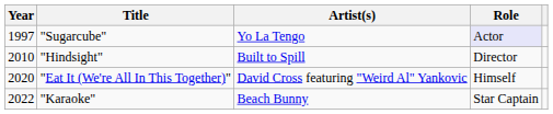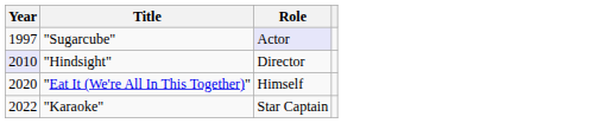- column: Artist(s) | Yo La Tengo | Built to Spill | David Cross featuring "Weird Al" Yankovic | Beach Bunny
"Hindsight" | Year: no background -> lavender background
